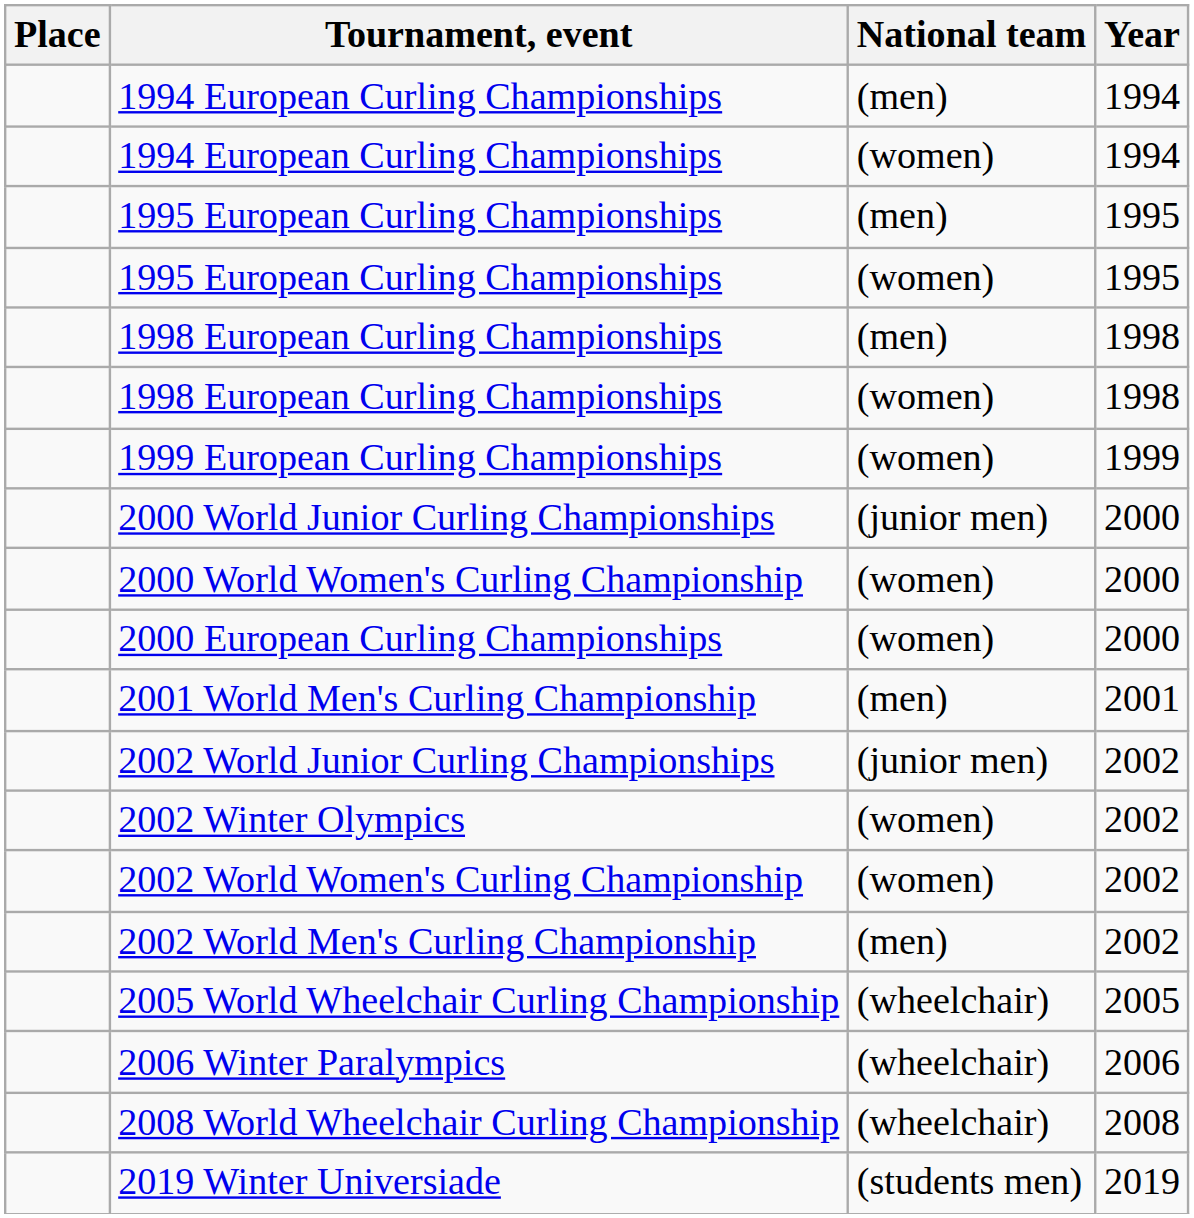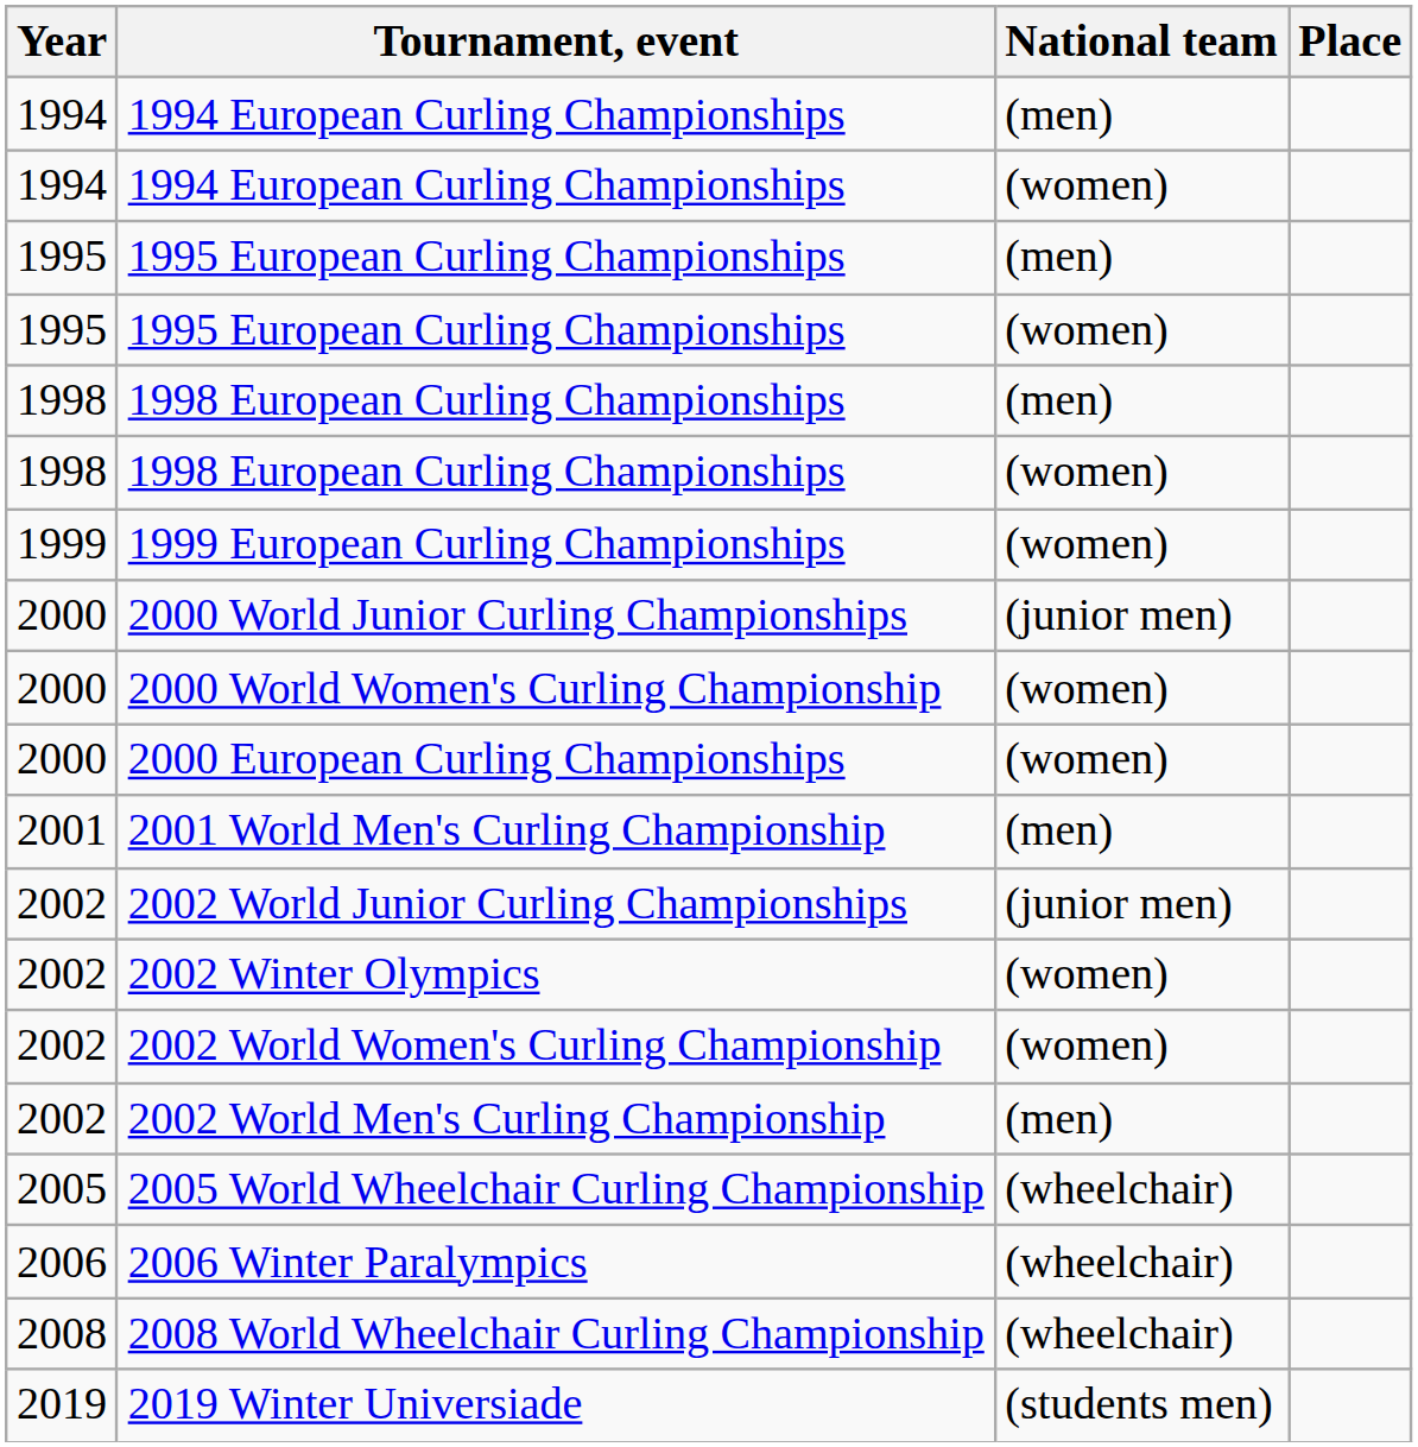columns swapped: Year <-> Place
